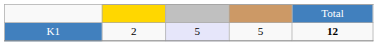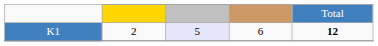K1 | column 4: 5 -> 6
